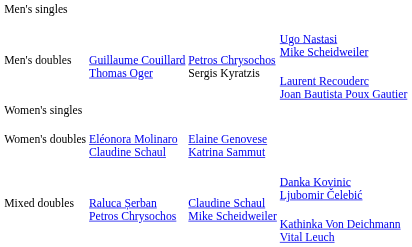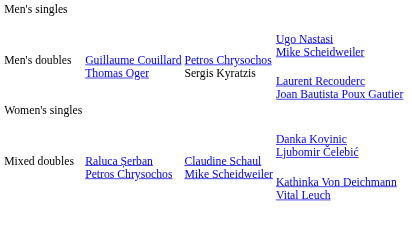- row: Women's doubles | Eléonora Molinaro Claudine Schaul | Elaine Genovese Katrina Sammut
